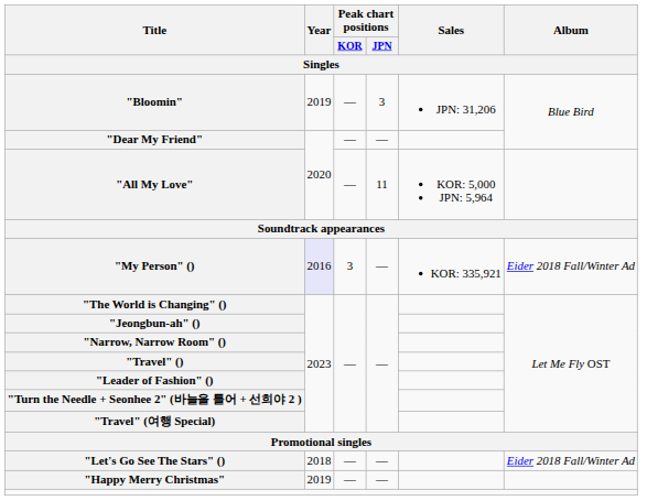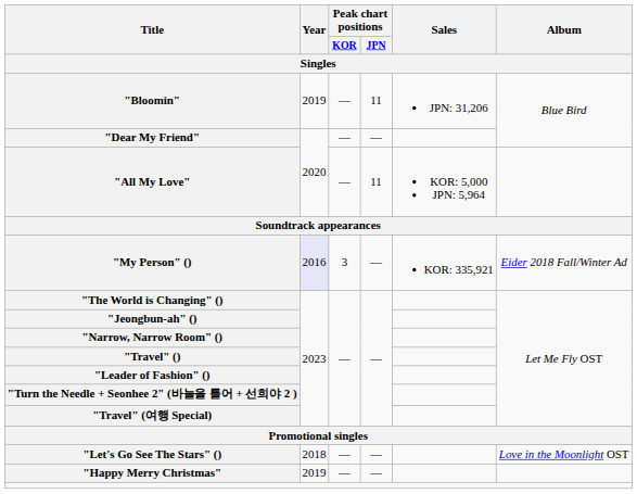"Bloomin" | Peak chart positions / JPN: 3 -> 11
"Let's Go See The Stars" () | Album: Eider 2018 Fall/Winter Ad -> Love in the Moonlight OST
